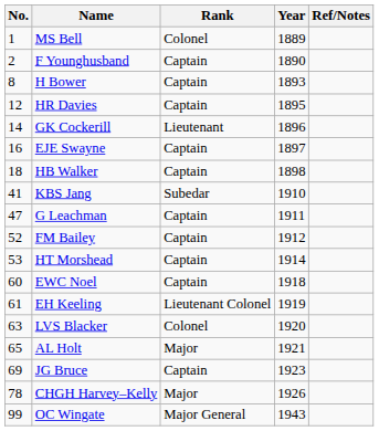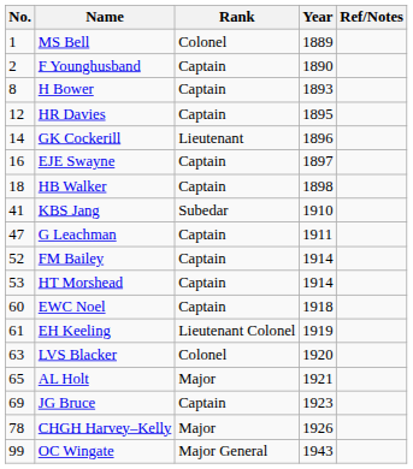FM Bailey | Year: 1912 -> 1914
